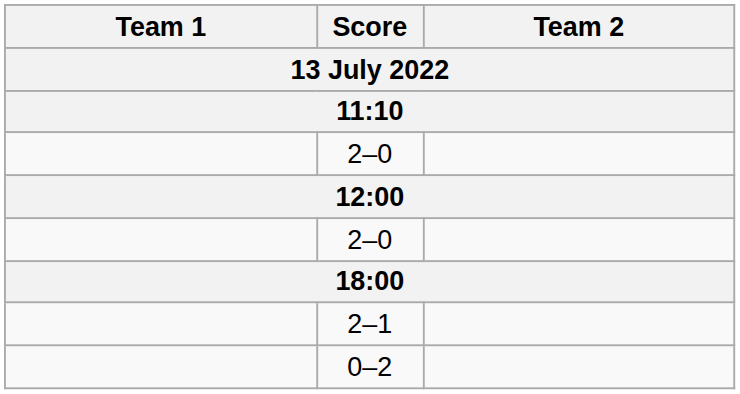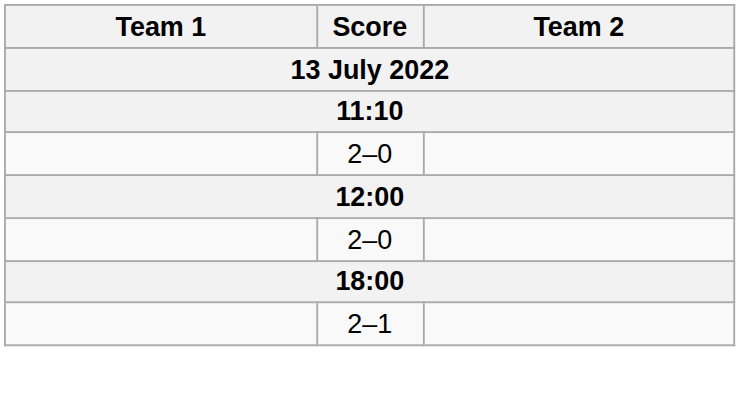- row: 0–2
